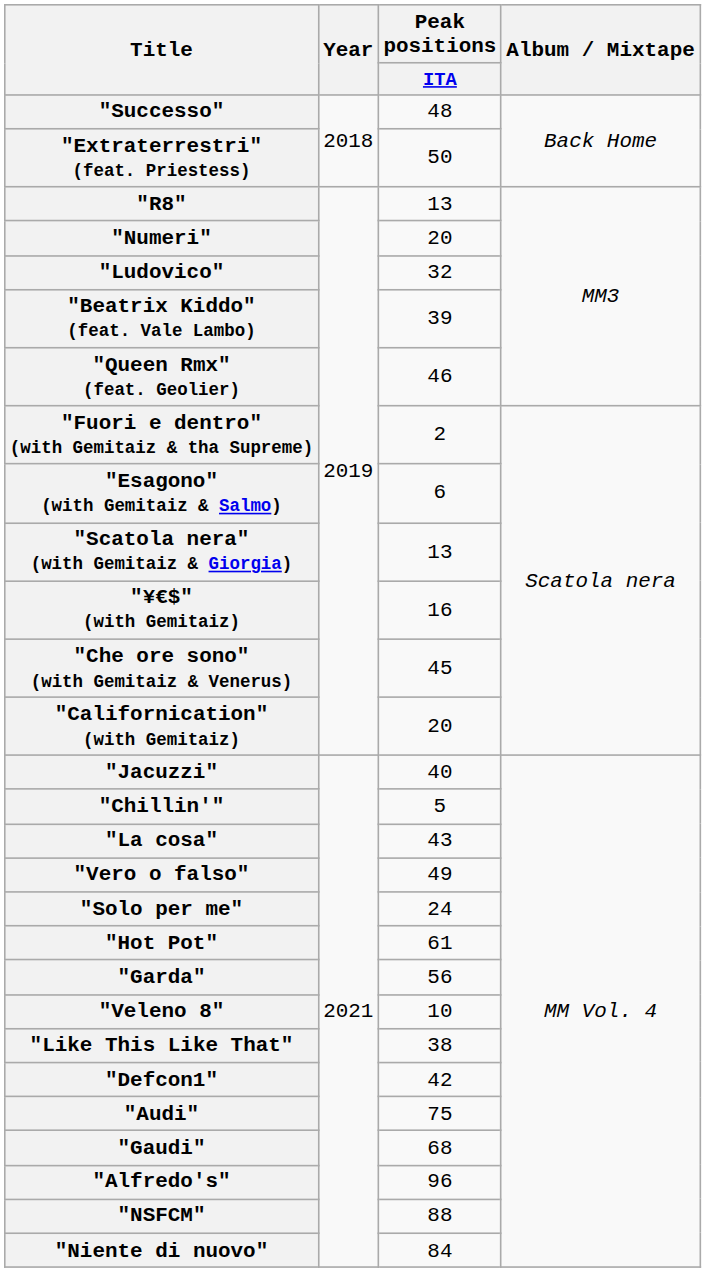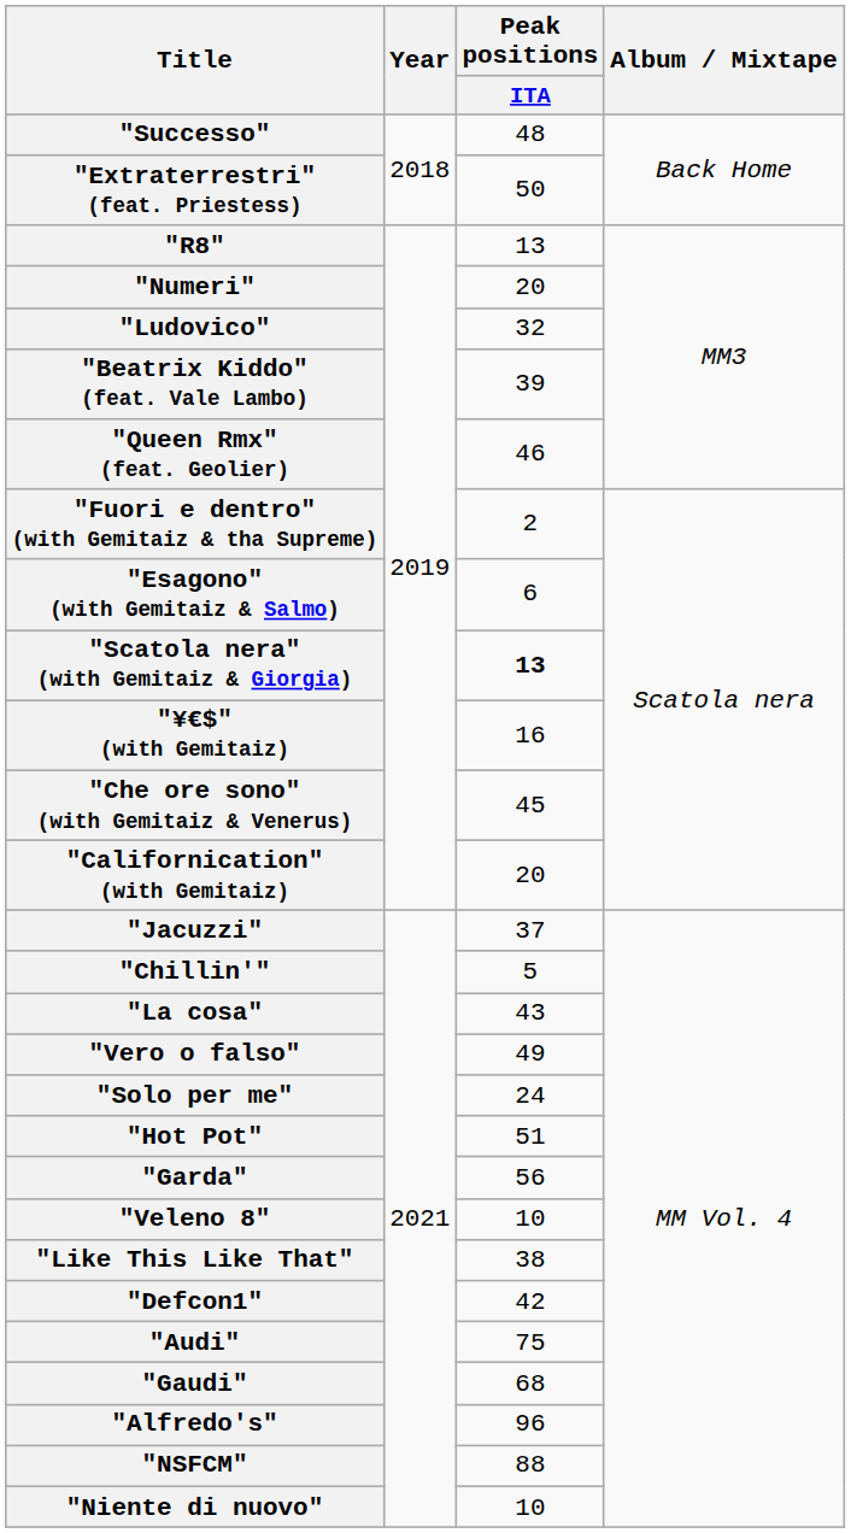"Scatola nera" (with Gemitaiz & Giorgia) | Peak positions / ITA: normal -> bold
"Jacuzzi" | Peak positions / ITA: 40 -> 37
"Hot Pot" | Peak positions / ITA: 61 -> 51
"Niente di nuovo" | Peak positions / ITA: 84 -> 10
